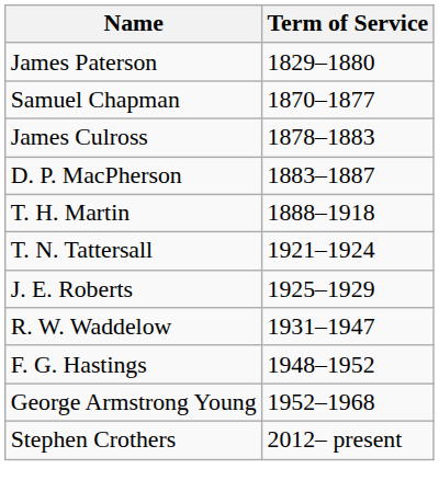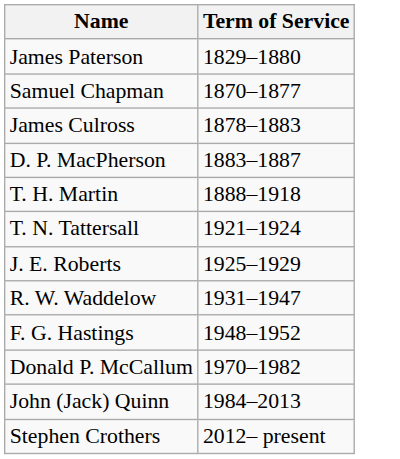- row: George Armstrong Young | 1952–1968
+ row: Donald P. McCallum | 1970–1982
+ row: John (Jack) Quinn | 1984–2013
